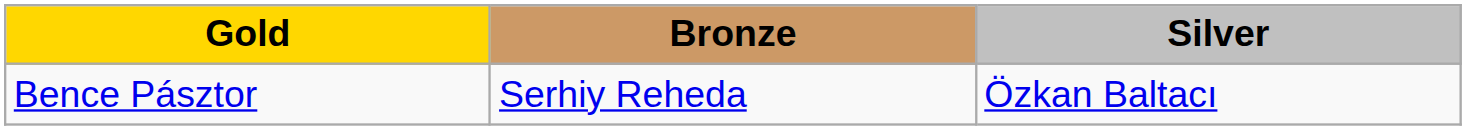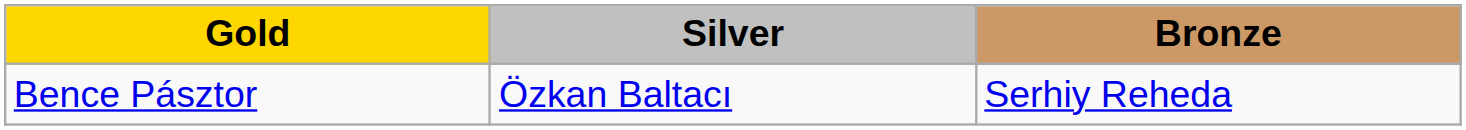columns swapped: Silver <-> Bronze
